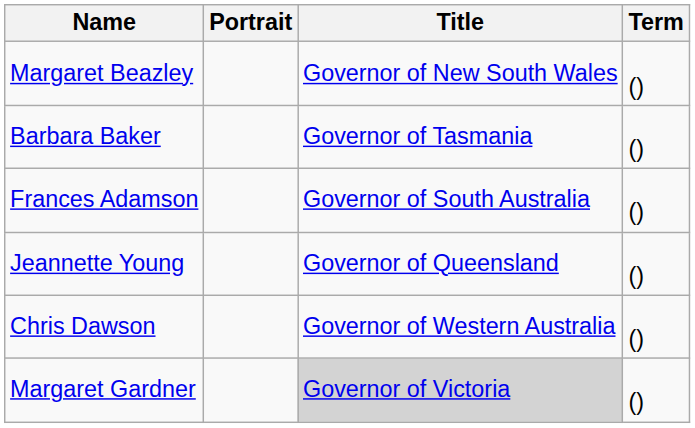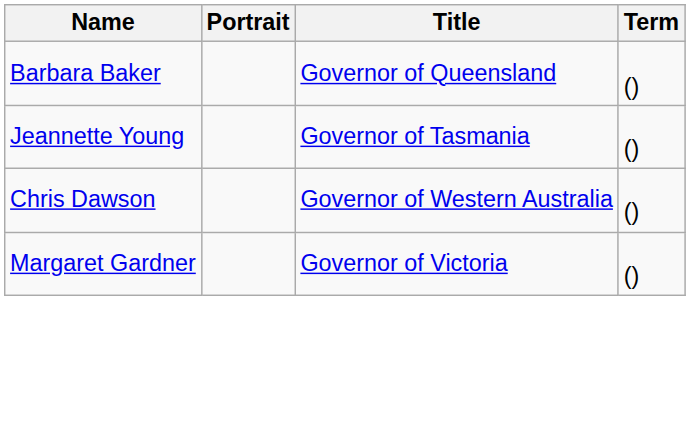- row: Margaret Beazley | Governor of New South Wales | ()
Barbara Baker | Title: Governor of Tasmania -> Governor of Queensland
- row: Frances Adamson | Governor of South Australia | ()
Jeannette Young | Title: Governor of Queensland -> Governor of Tasmania
Margaret Gardner | Title: lightgrey background -> no background
